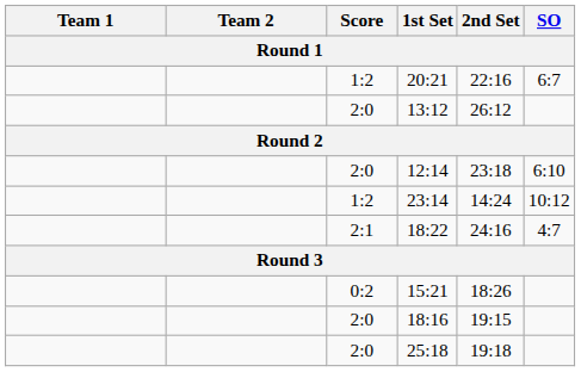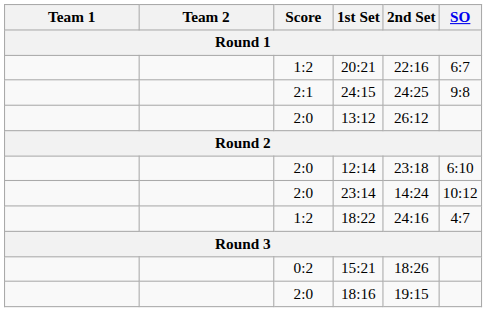+ row: 2:1 | 24:15 | 24:25 | 9:8
23:14 | Score: 1:2 -> 2:0
18:22 | Score: 2:1 -> 1:2
- row: 2:0 | 25:18 | 19:18
